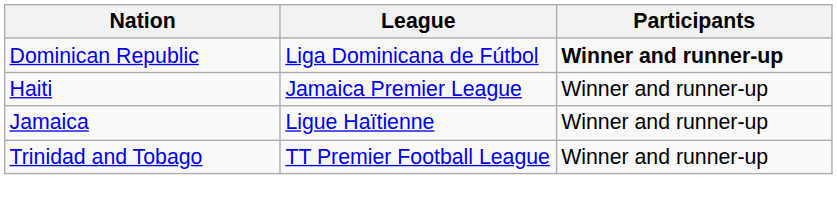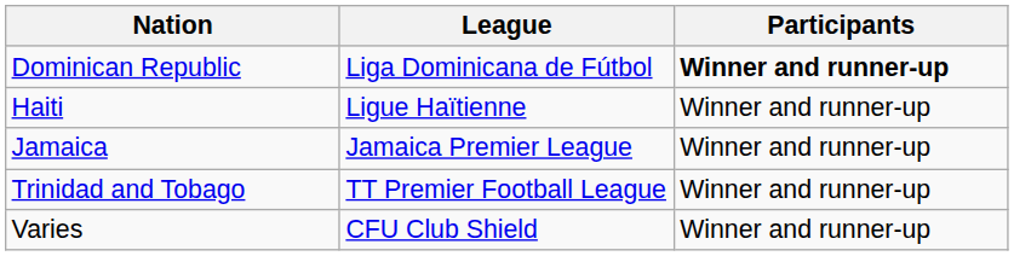Haiti | League: Jamaica Premier League -> Ligue Haïtienne
Jamaica | League: Ligue Haïtienne -> Jamaica Premier League
+ row: Varies | CFU Club Shield | Winner and runner-up
